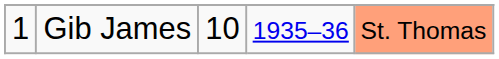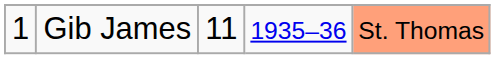Gib James | column 3: 10 -> 11
